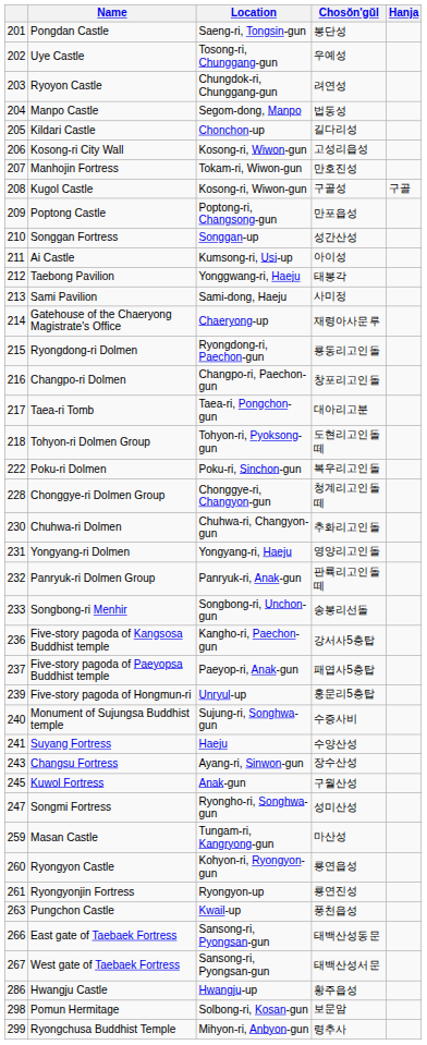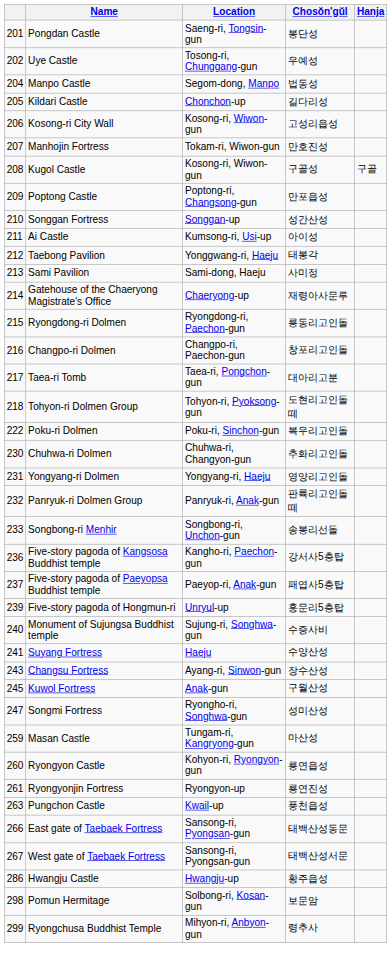- row: 203 | Ryoyon Castle | Chungdok-ri, Chunggang-gun | 려연성
- row: 228 | Chonggye-ri Dolmen Group | Chonggye-ri, Changyon-gun | 청계리고인돌떼
